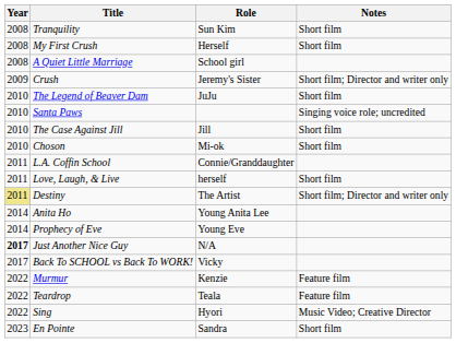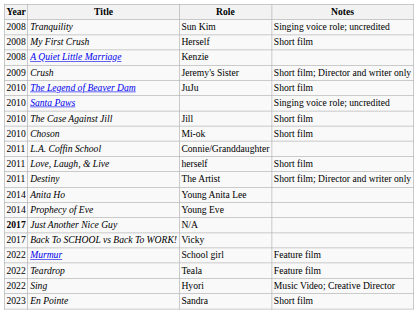Tranquility | Notes: Short film -> Singing voice role; uncredited
A Quiet Little Marriage | Role: School girl -> Kenzie
Destiny | Year: khaki background -> no background
Murmur | Role: Kenzie -> School girl
